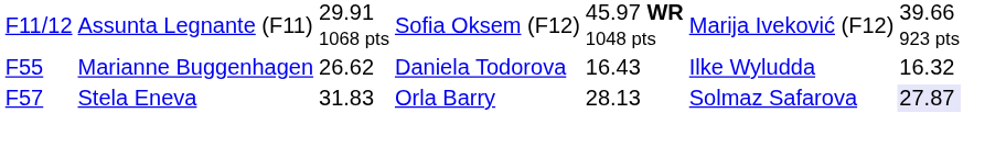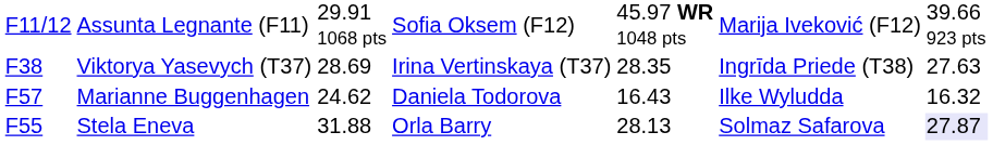+ row: F38 | Viktorya Yasevych (T37) | 28.69 | Irina Vertinskaya (T37) | 28.35 | Ingrīda Priede (T38) | 27.63
Marianne Buggenhagen | column 1: F55 -> F57
Marianne Buggenhagen | column 3: 26.62 -> 24.62
Stela Eneva | column 1: F57 -> F55
Stela Eneva | column 3: 31.83 -> 31.88
